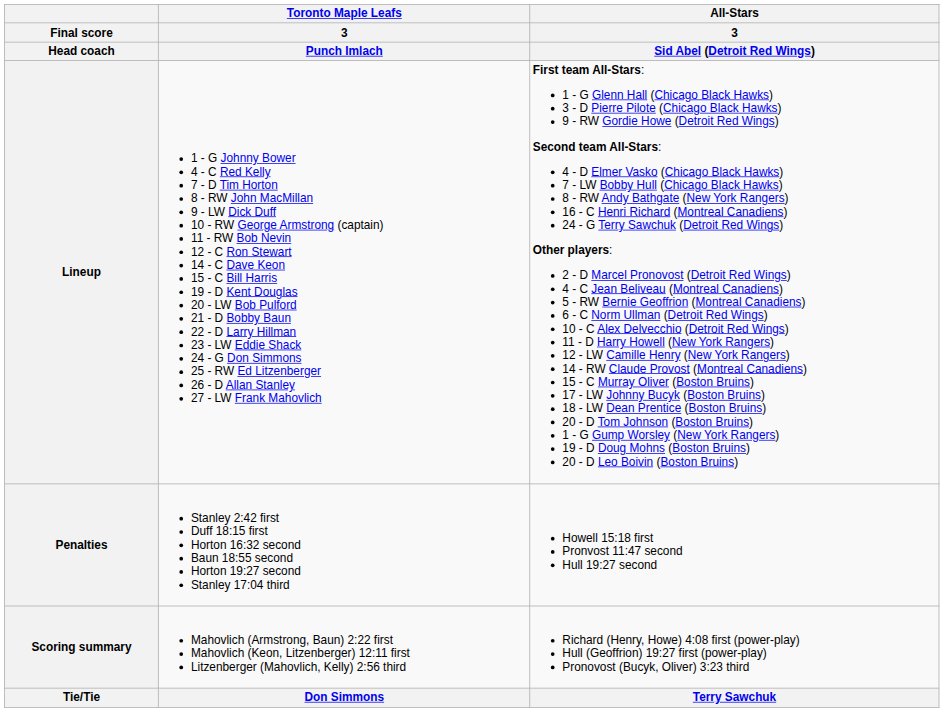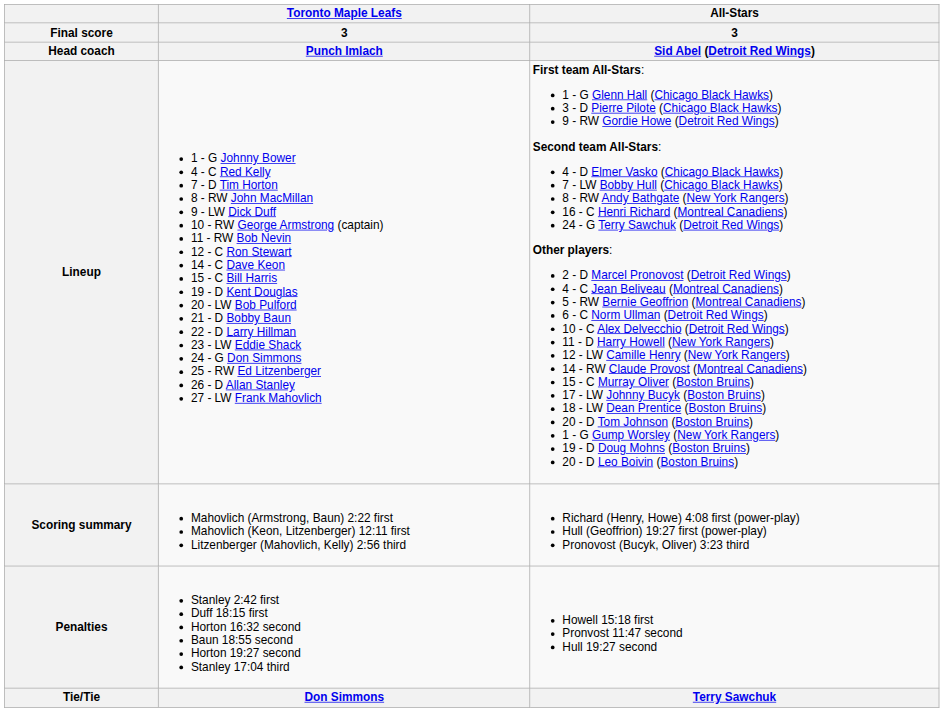rows swapped: Scoring summary <-> Penalties
